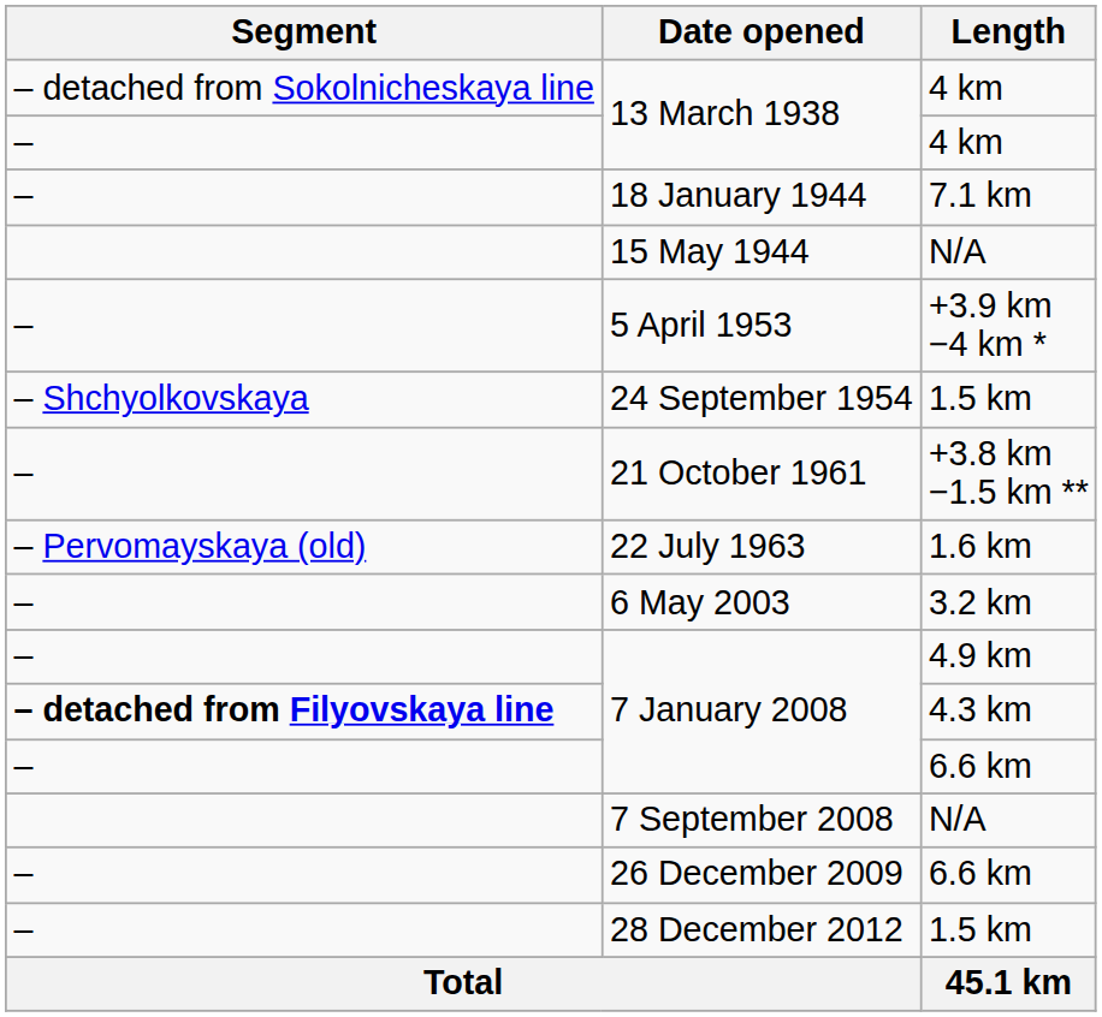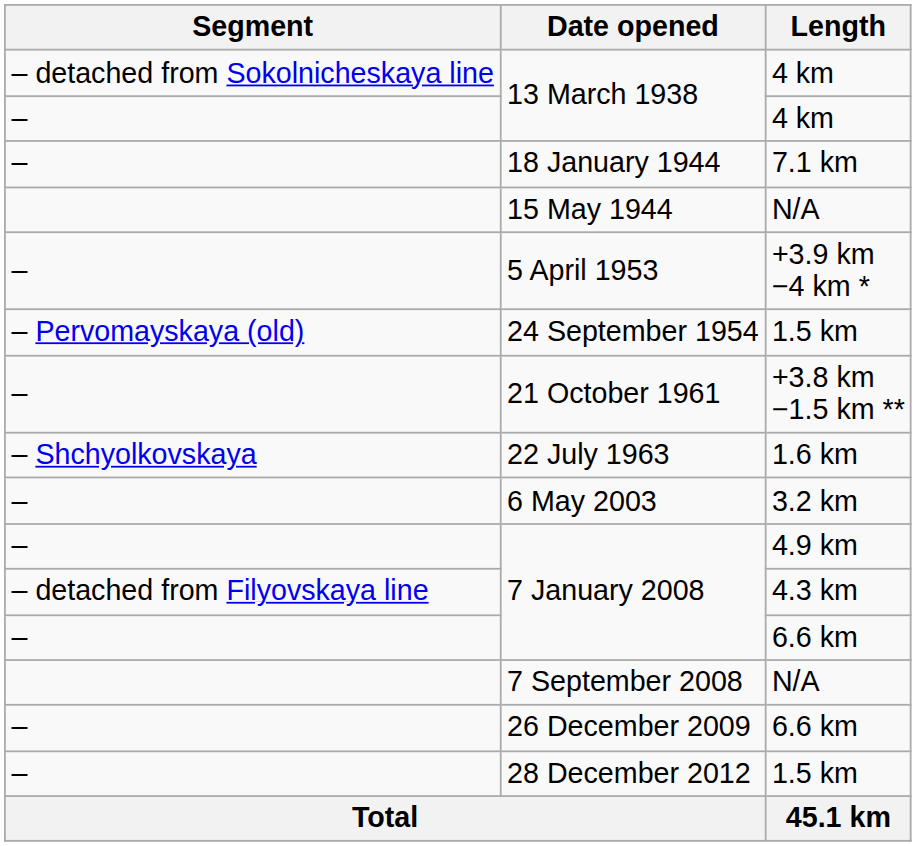24 September 1954 | Segment: – Shchyolkovskaya -> – Pervomayskaya (old)
22 July 1963 | Segment: – Pervomayskaya (old) -> – Shchyolkovskaya
7 January 2008 / 4.3 km | Segment: bold -> normal
